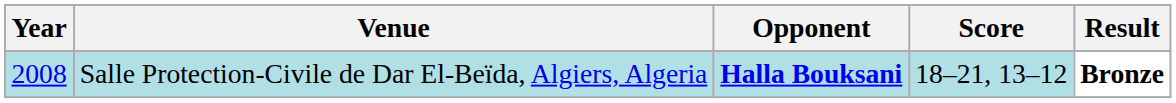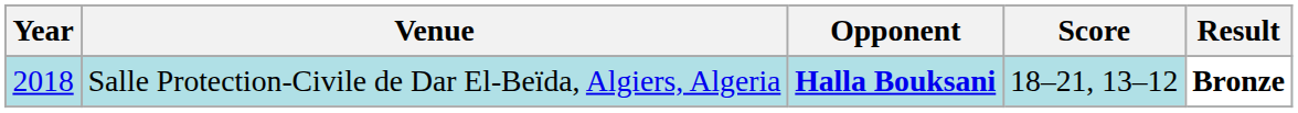Salle Protection-Civile de Dar El-Beïda, Algiers, Algeria | Year: 2008 -> 2018
